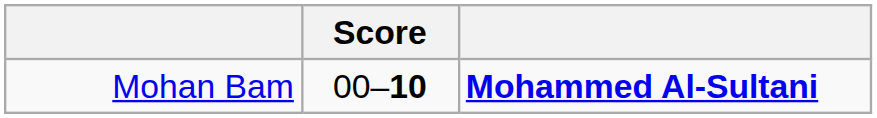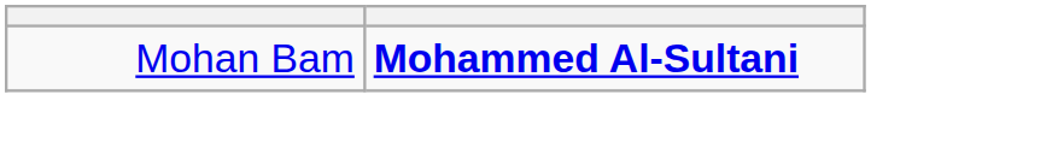- column: Score | 00–10
